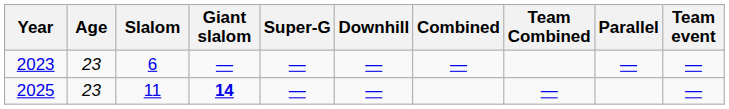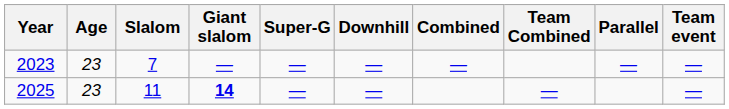2023 | Slalom: 6 -> 7
